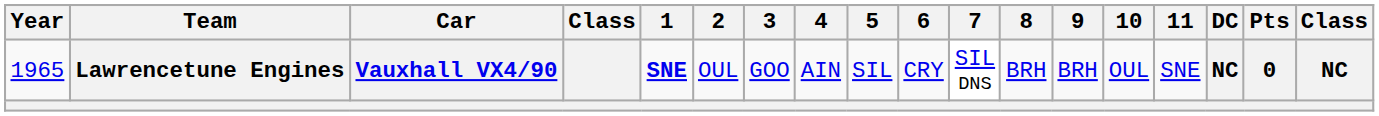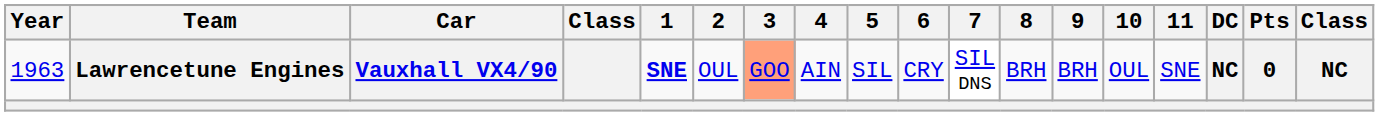Lawrencetune Engines | Year: 1965 -> 1963
Lawrencetune Engines | 3: no background -> lightsalmon background
